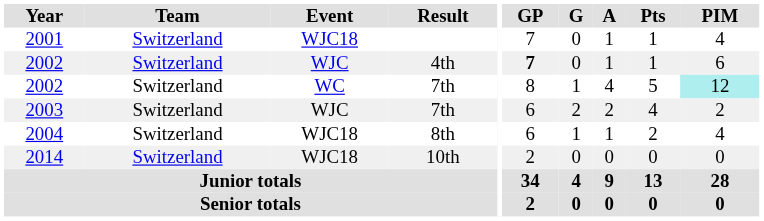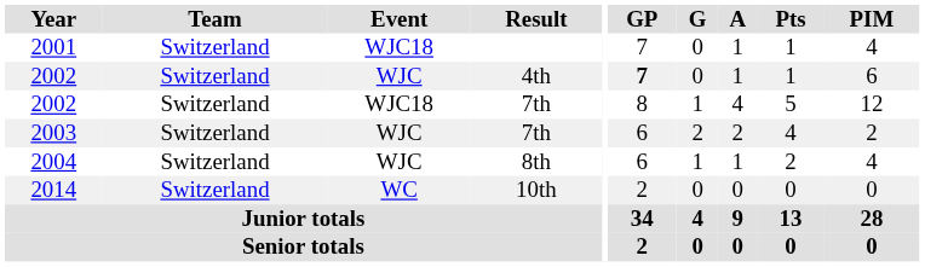2002 / 7th | Event: WC -> WJC18
2002 / 7th | PIM: paleturquoise background -> no background
2004 | Event: WJC18 -> WJC
2014 | Event: WJC18 -> WC
